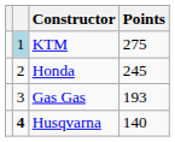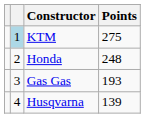Honda | Points: 245 -> 248
Husqvarna | column 2: bold -> normal
Husqvarna | Points: 140 -> 139
